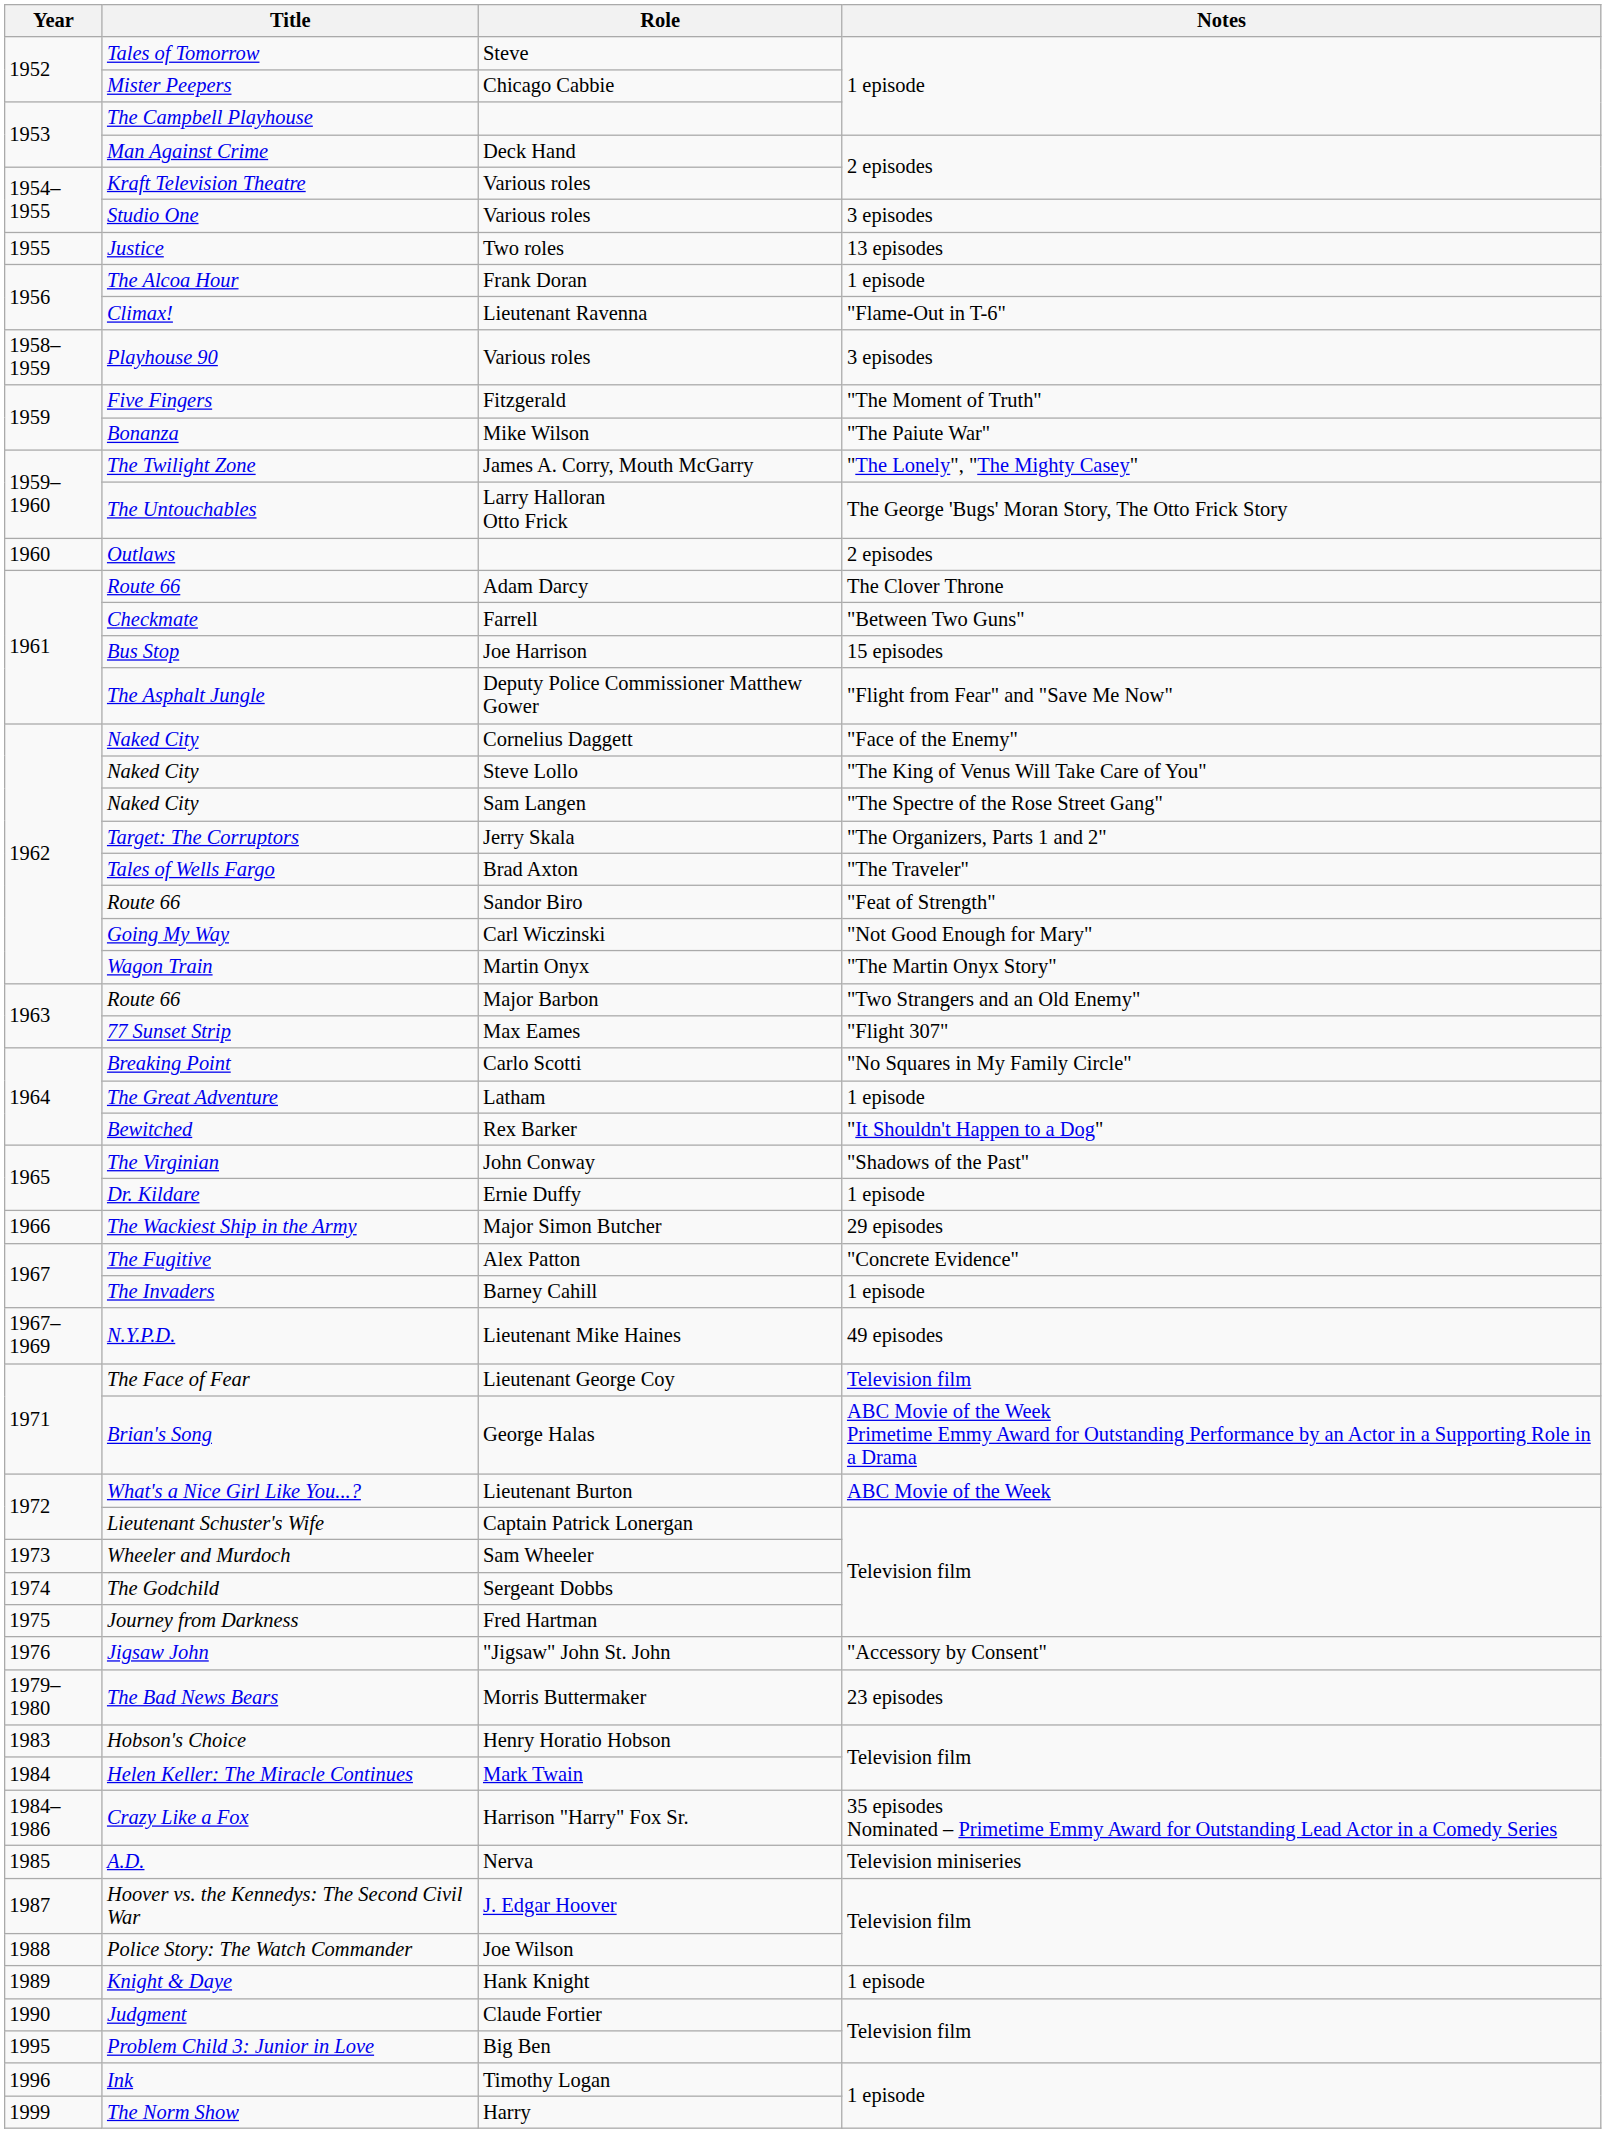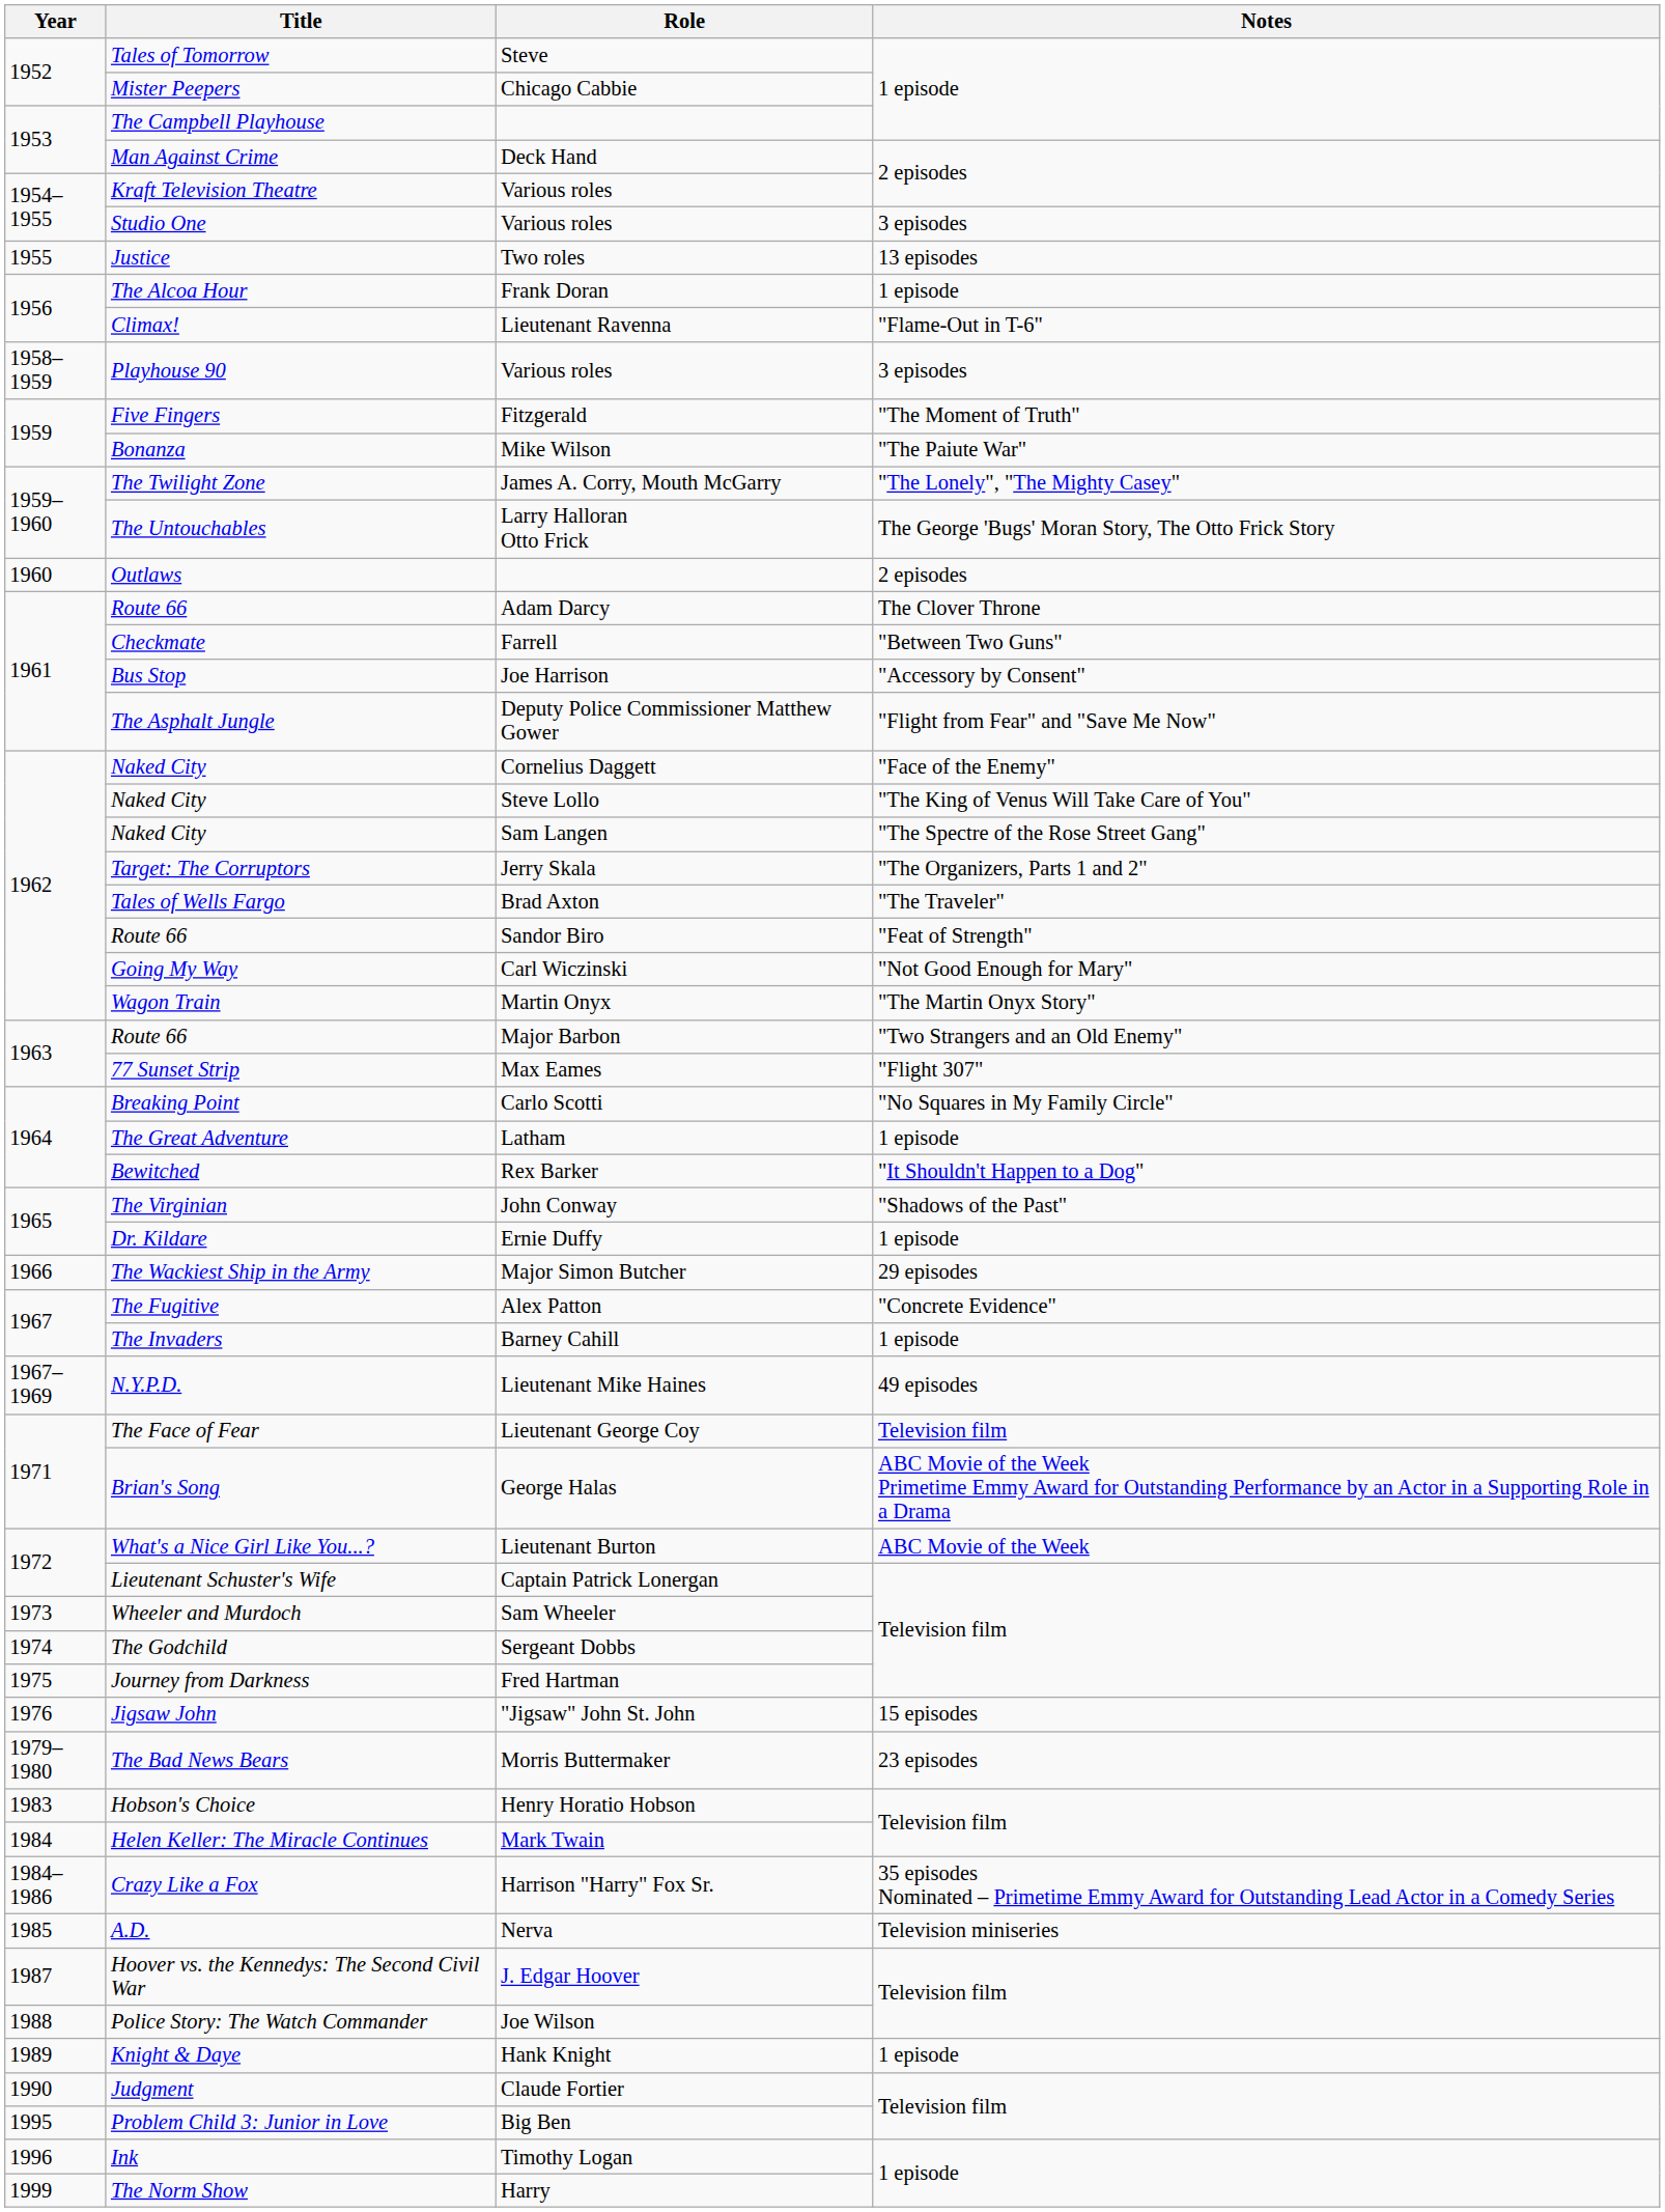Joe Harrison | Notes: 15 episodes -> "Accessory by Consent"
"Jigsaw" John St. John | Notes: "Accessory by Consent" -> 15 episodes
